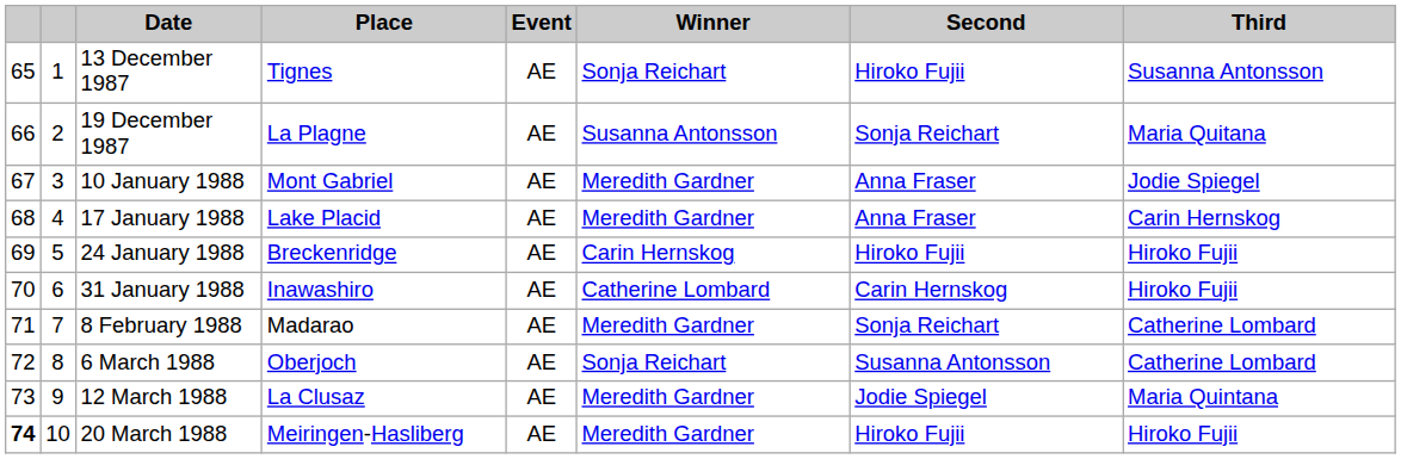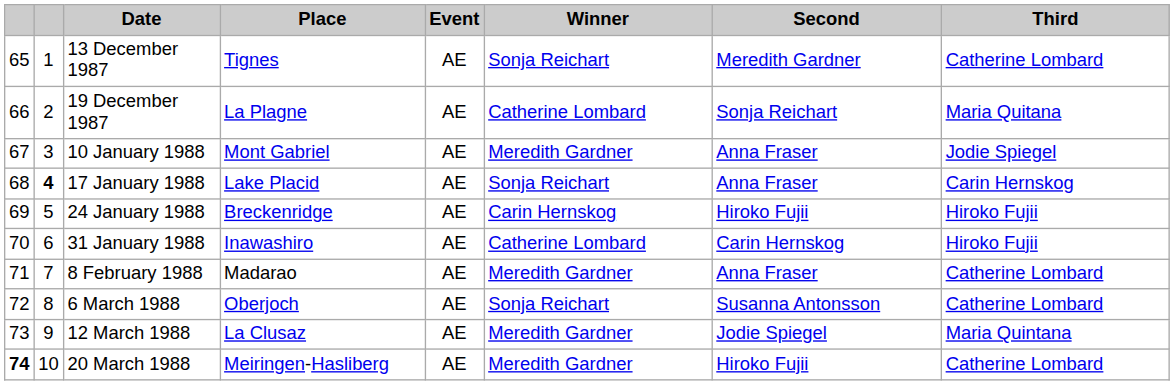13 December 1987 | Second: Hiroko Fujii -> Meredith Gardner
13 December 1987 | Third: Susanna Antonsson -> Catherine Lombard
19 December 1987 | Winner: Susanna Antonsson -> Catherine Lombard
17 January 1988 | column 2: normal -> bold
17 January 1988 | Winner: Meredith Gardner -> Sonja Reichart
8 February 1988 | Second: Sonja Reichart -> Anna Fraser
20 March 1988 | Third: Hiroko Fujii -> Catherine Lombard
